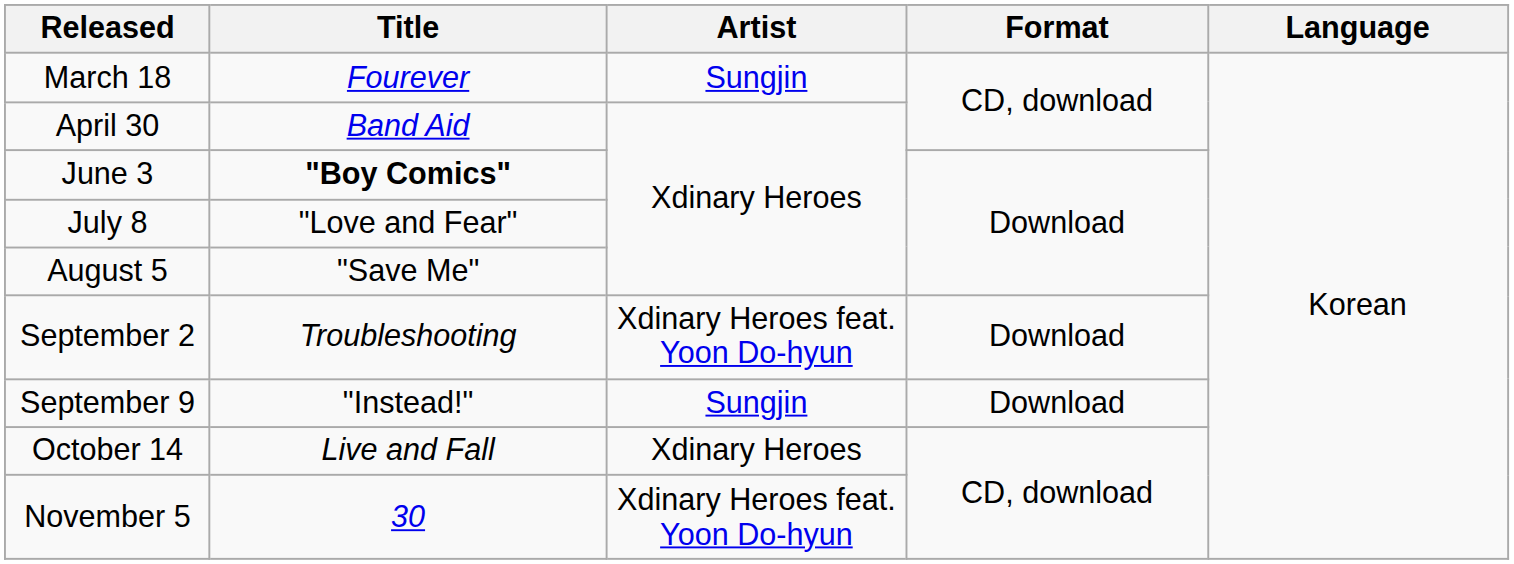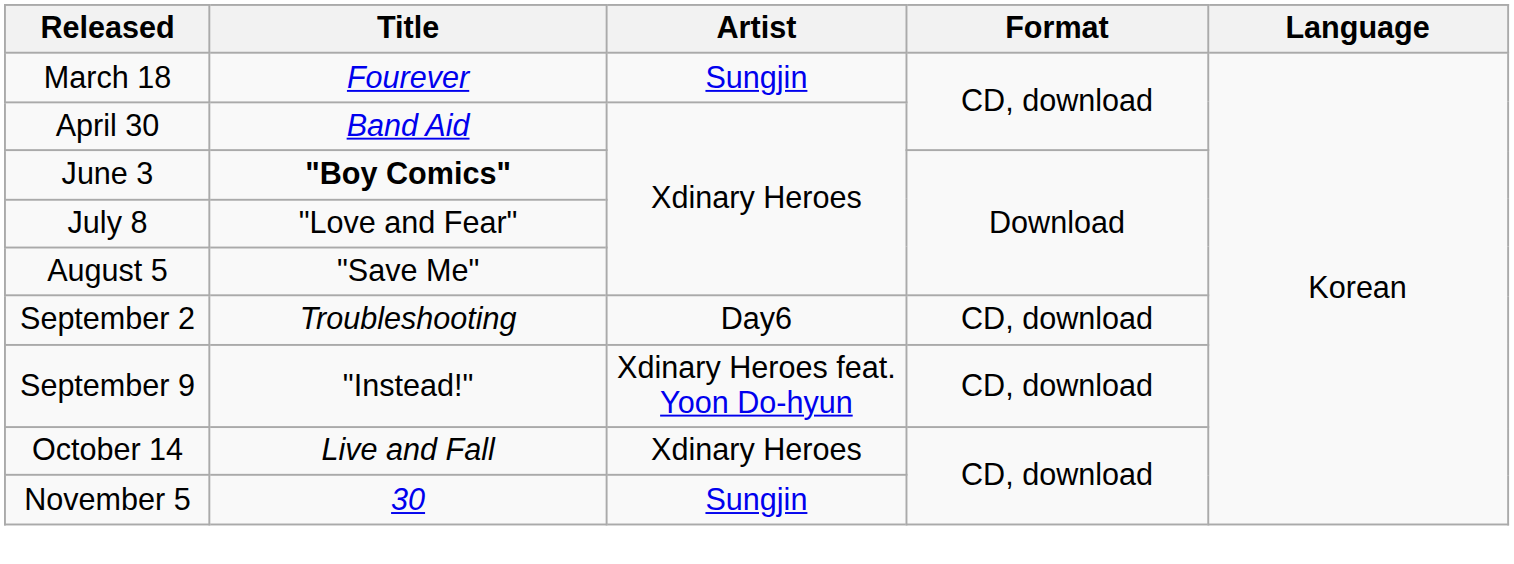September 2 | Artist: Xdinary Heroes feat. Yoon Do-hyun -> Day6
September 2 | Format: Download -> CD, download
September 9 | Artist: Sungjin -> Xdinary Heroes feat. Yoon Do-hyun
September 9 | Format: Download -> CD, download
November 5 | Artist: Xdinary Heroes feat. Yoon Do-hyun -> Sungjin
